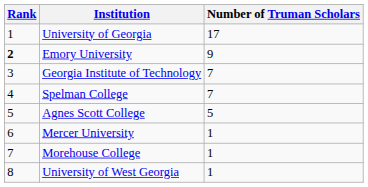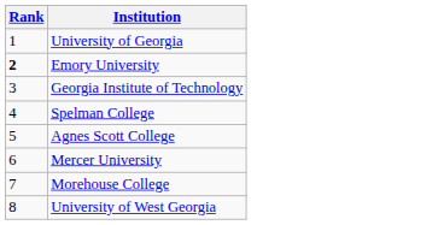- column: Number of Truman Scholars | 17 | 9 | 7 | 7 | 5 | 1 | 1 | 1
